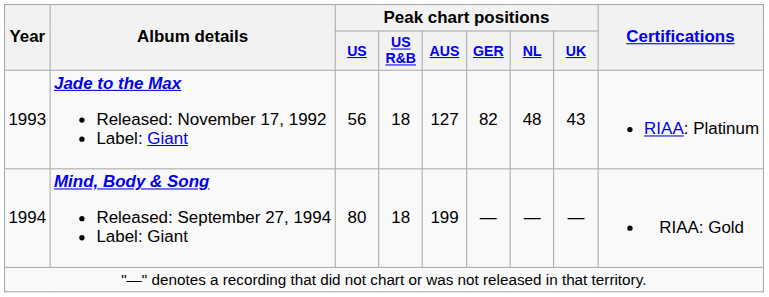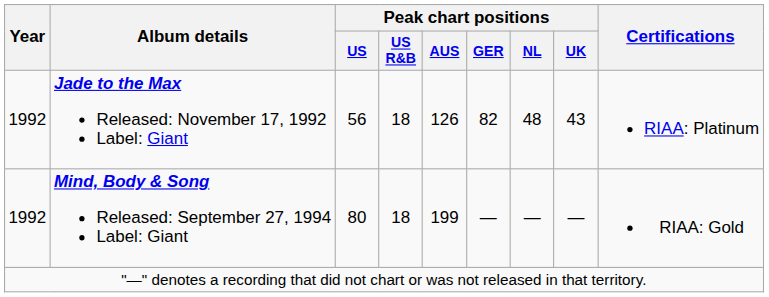Jade to the Max Released: November 17, 1992 Label: Giant | Year: 1993 -> 1992
Jade to the Max Released: November 17, 1992 Label: Giant | Peak chart positions / AUS: 127 -> 126
Mind, Body & Song Released: September 27, 1994 Label: Giant | Year: 1994 -> 1992
